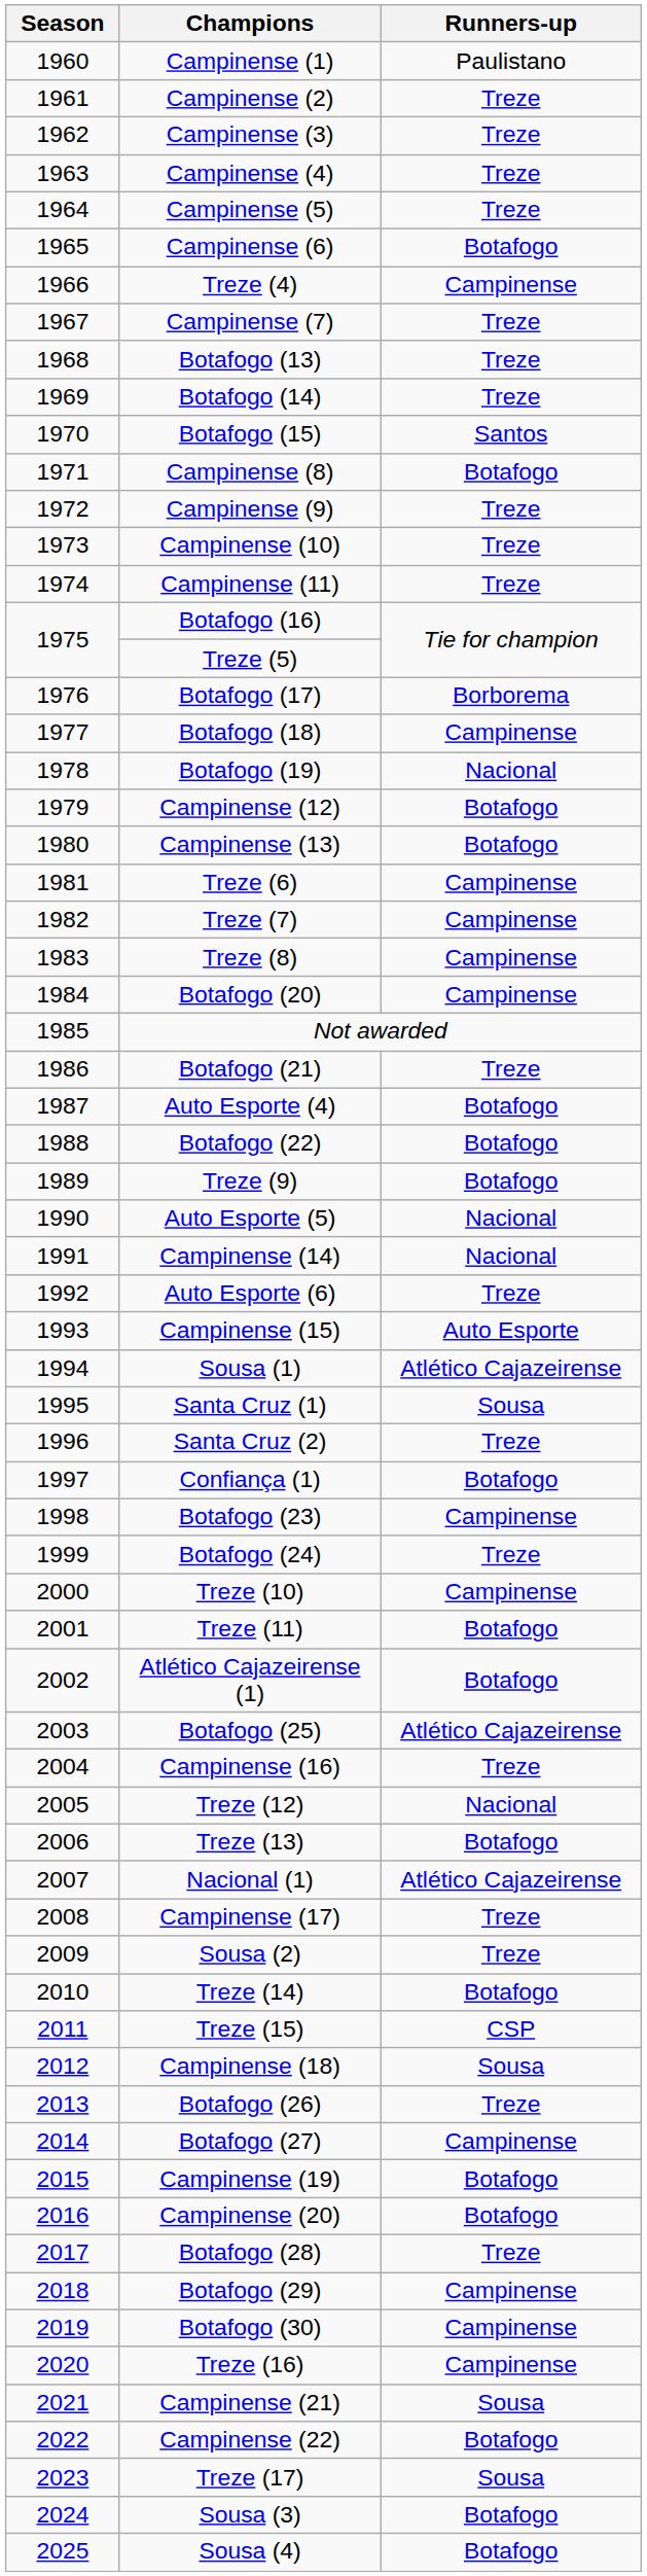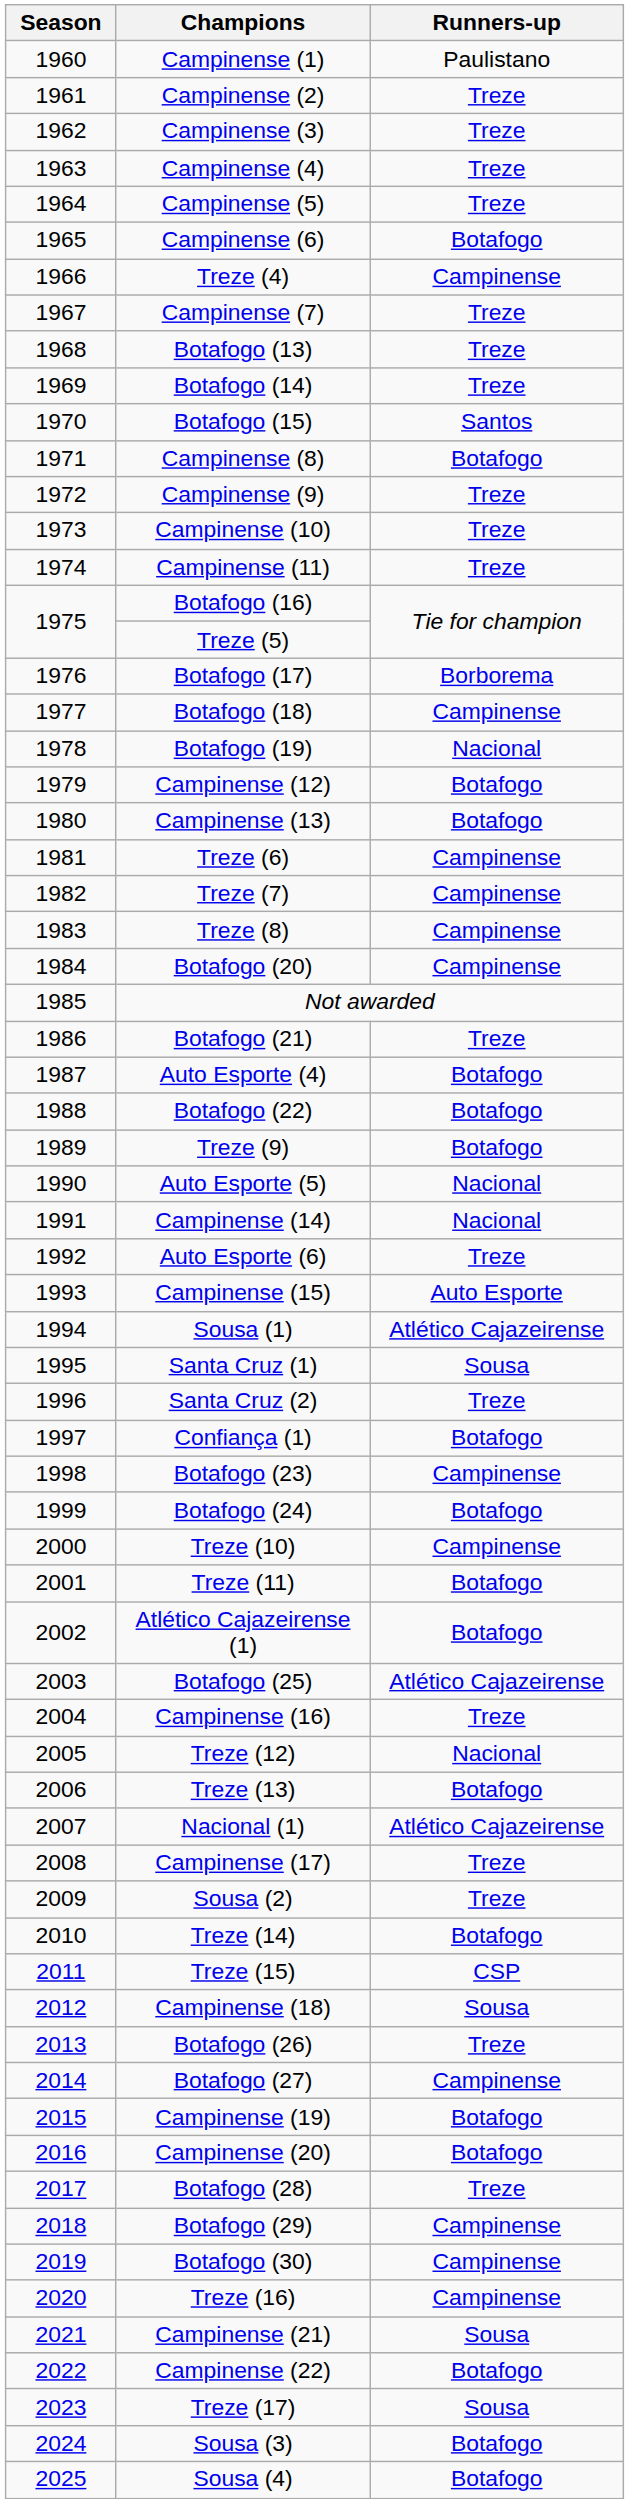Botafogo (24) | Runners-up: Treze -> Botafogo
